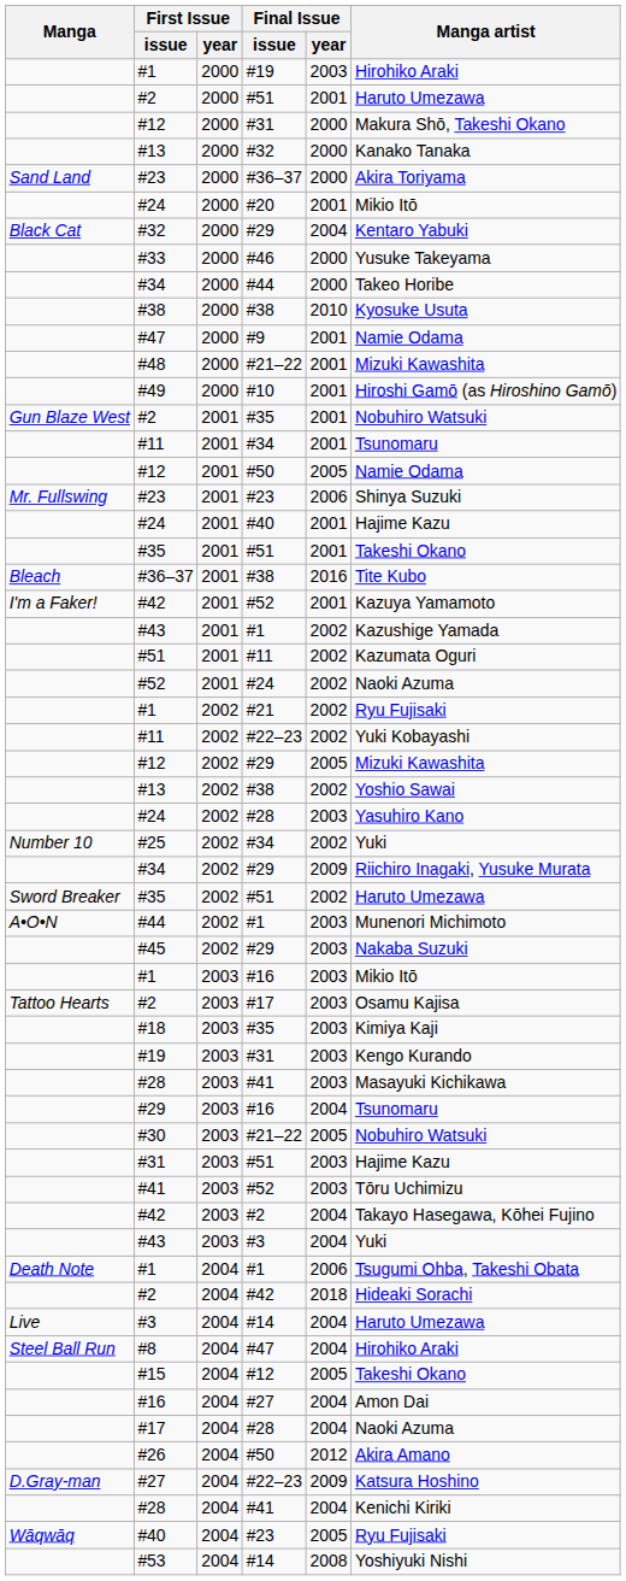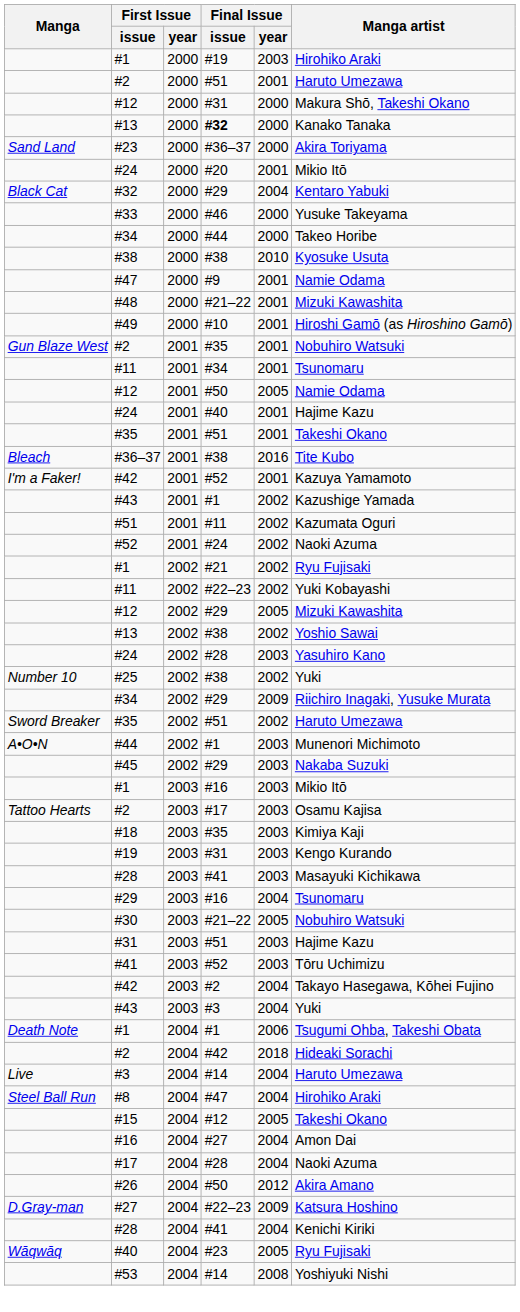#13 / 2000 | Final Issue / issue: normal -> bold
- row: Mr. Fullswing | #23 | 2001 | #23 | 2006 | Shinya Suzuki
#25 | Final Issue / issue: #34 -> #38
